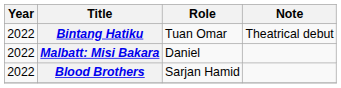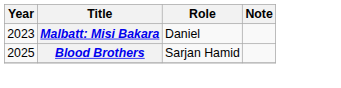- row: 2022 | Bintang Hatiku | Tuan Omar | Theatrical debut
Malbatt: Misi Bakara | Year: 2022 -> 2023
Blood Brothers | Year: 2022 -> 2025
